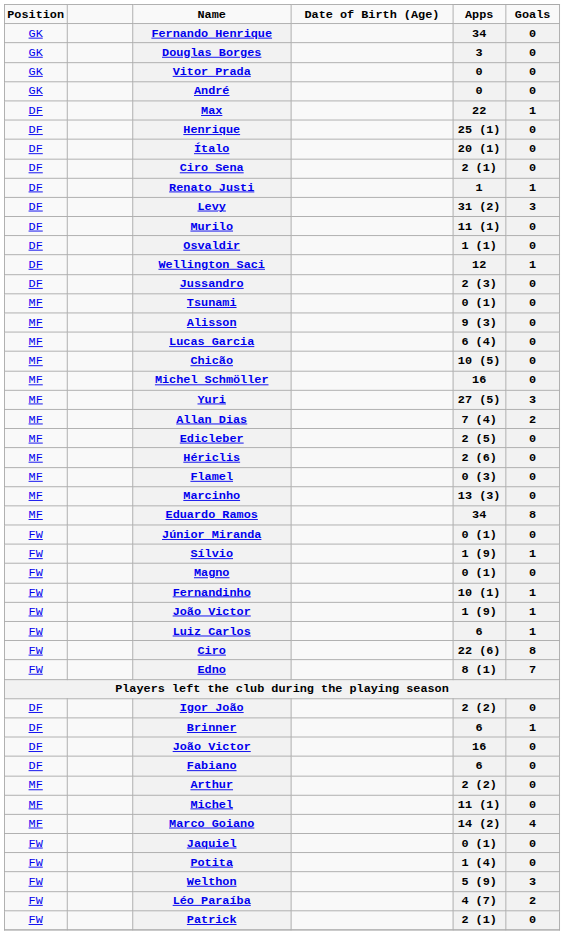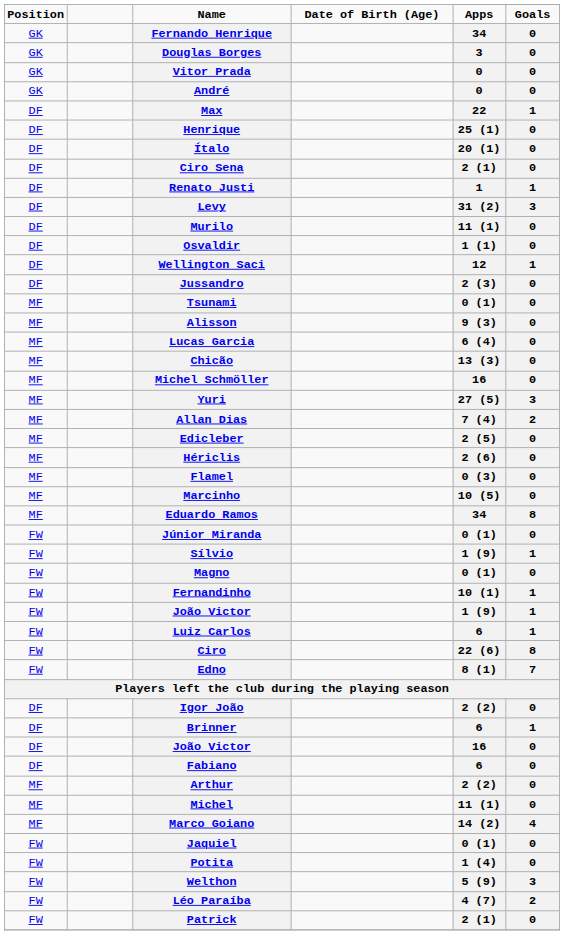Chicão | column 5: 10 (5) -> 13 (3)
Marcinho | column 5: 13 (3) -> 10 (5)
